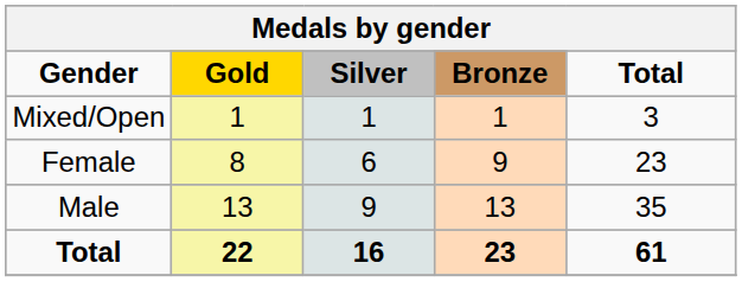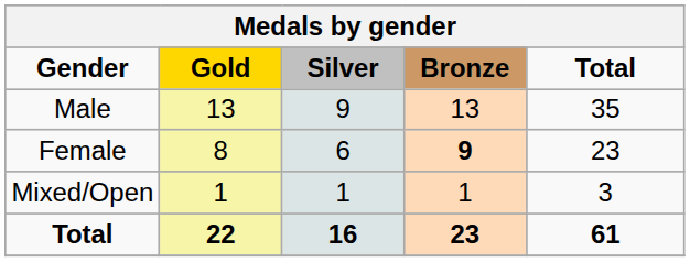rows swapped: Male <-> Mixed/Open
Female | Bronze: normal -> bold
